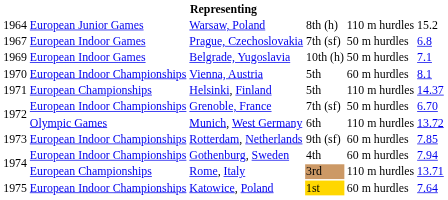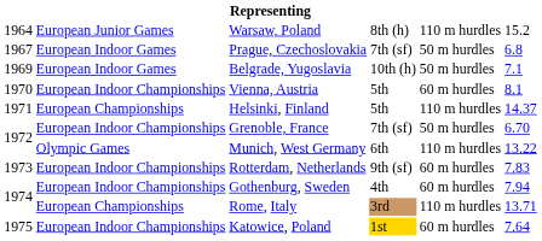Munich, West Germany | column 6: 13.72 -> 13.22
Rotterdam, Netherlands | column 6: 7.85 -> 7.83
